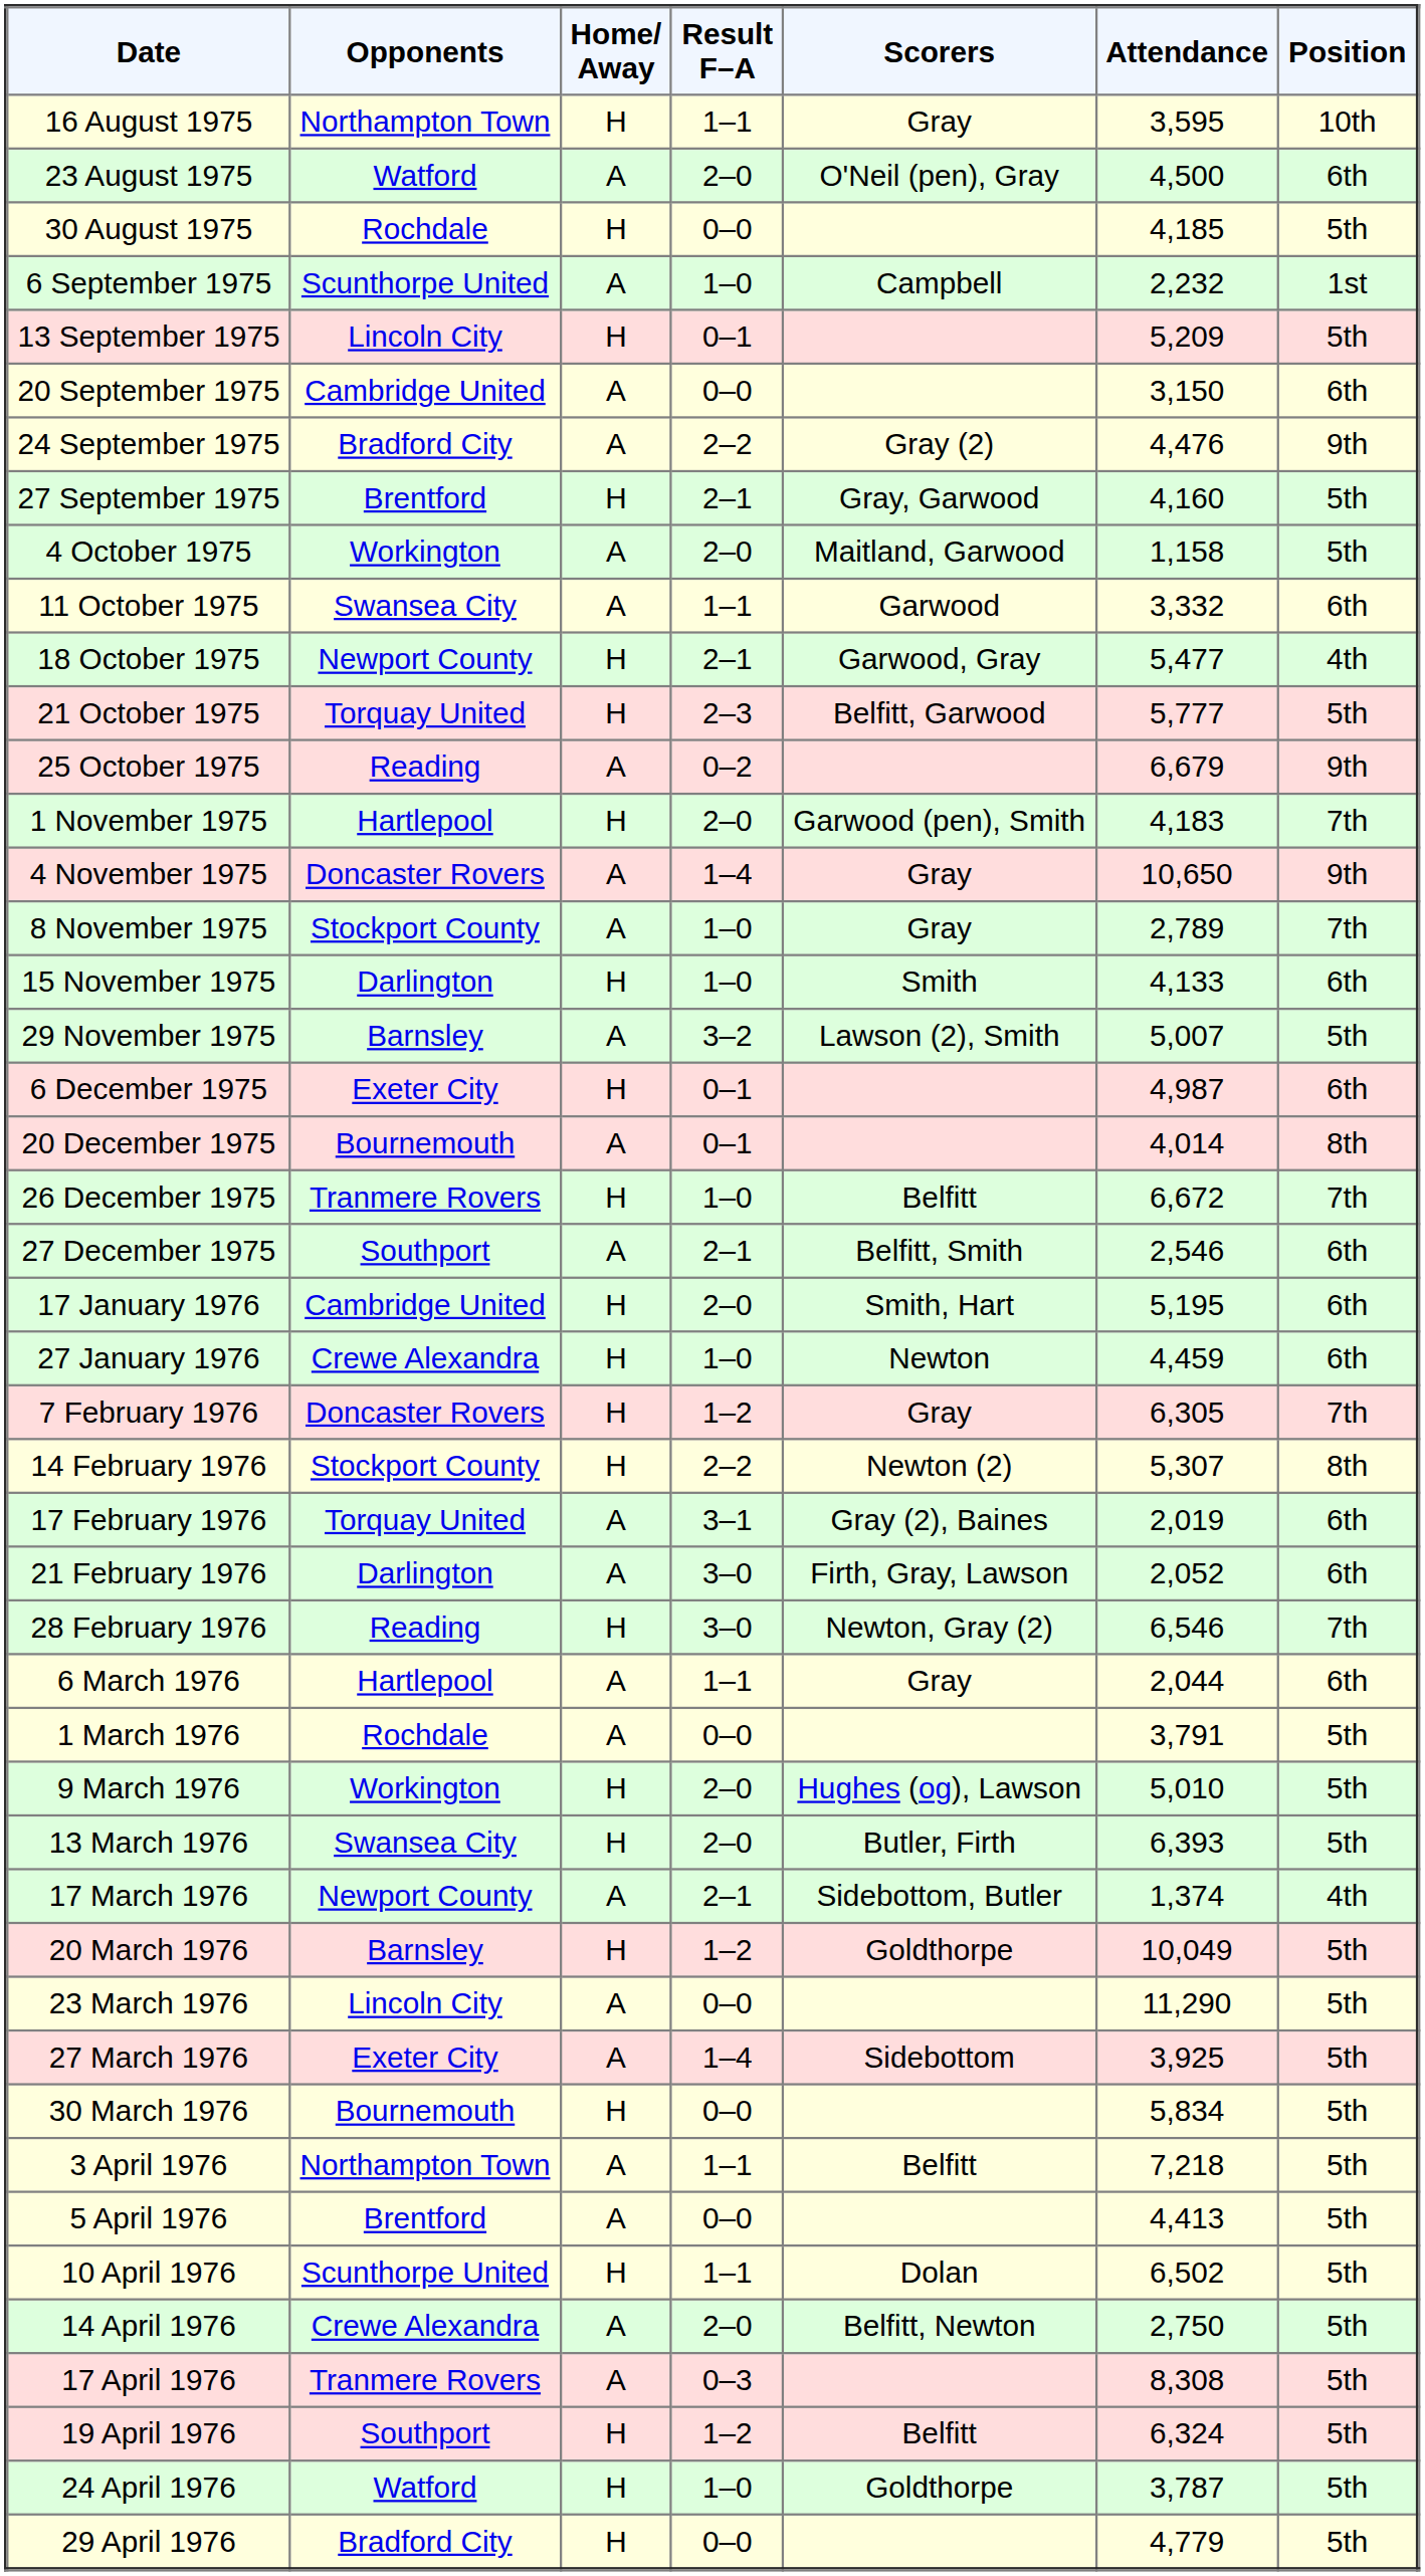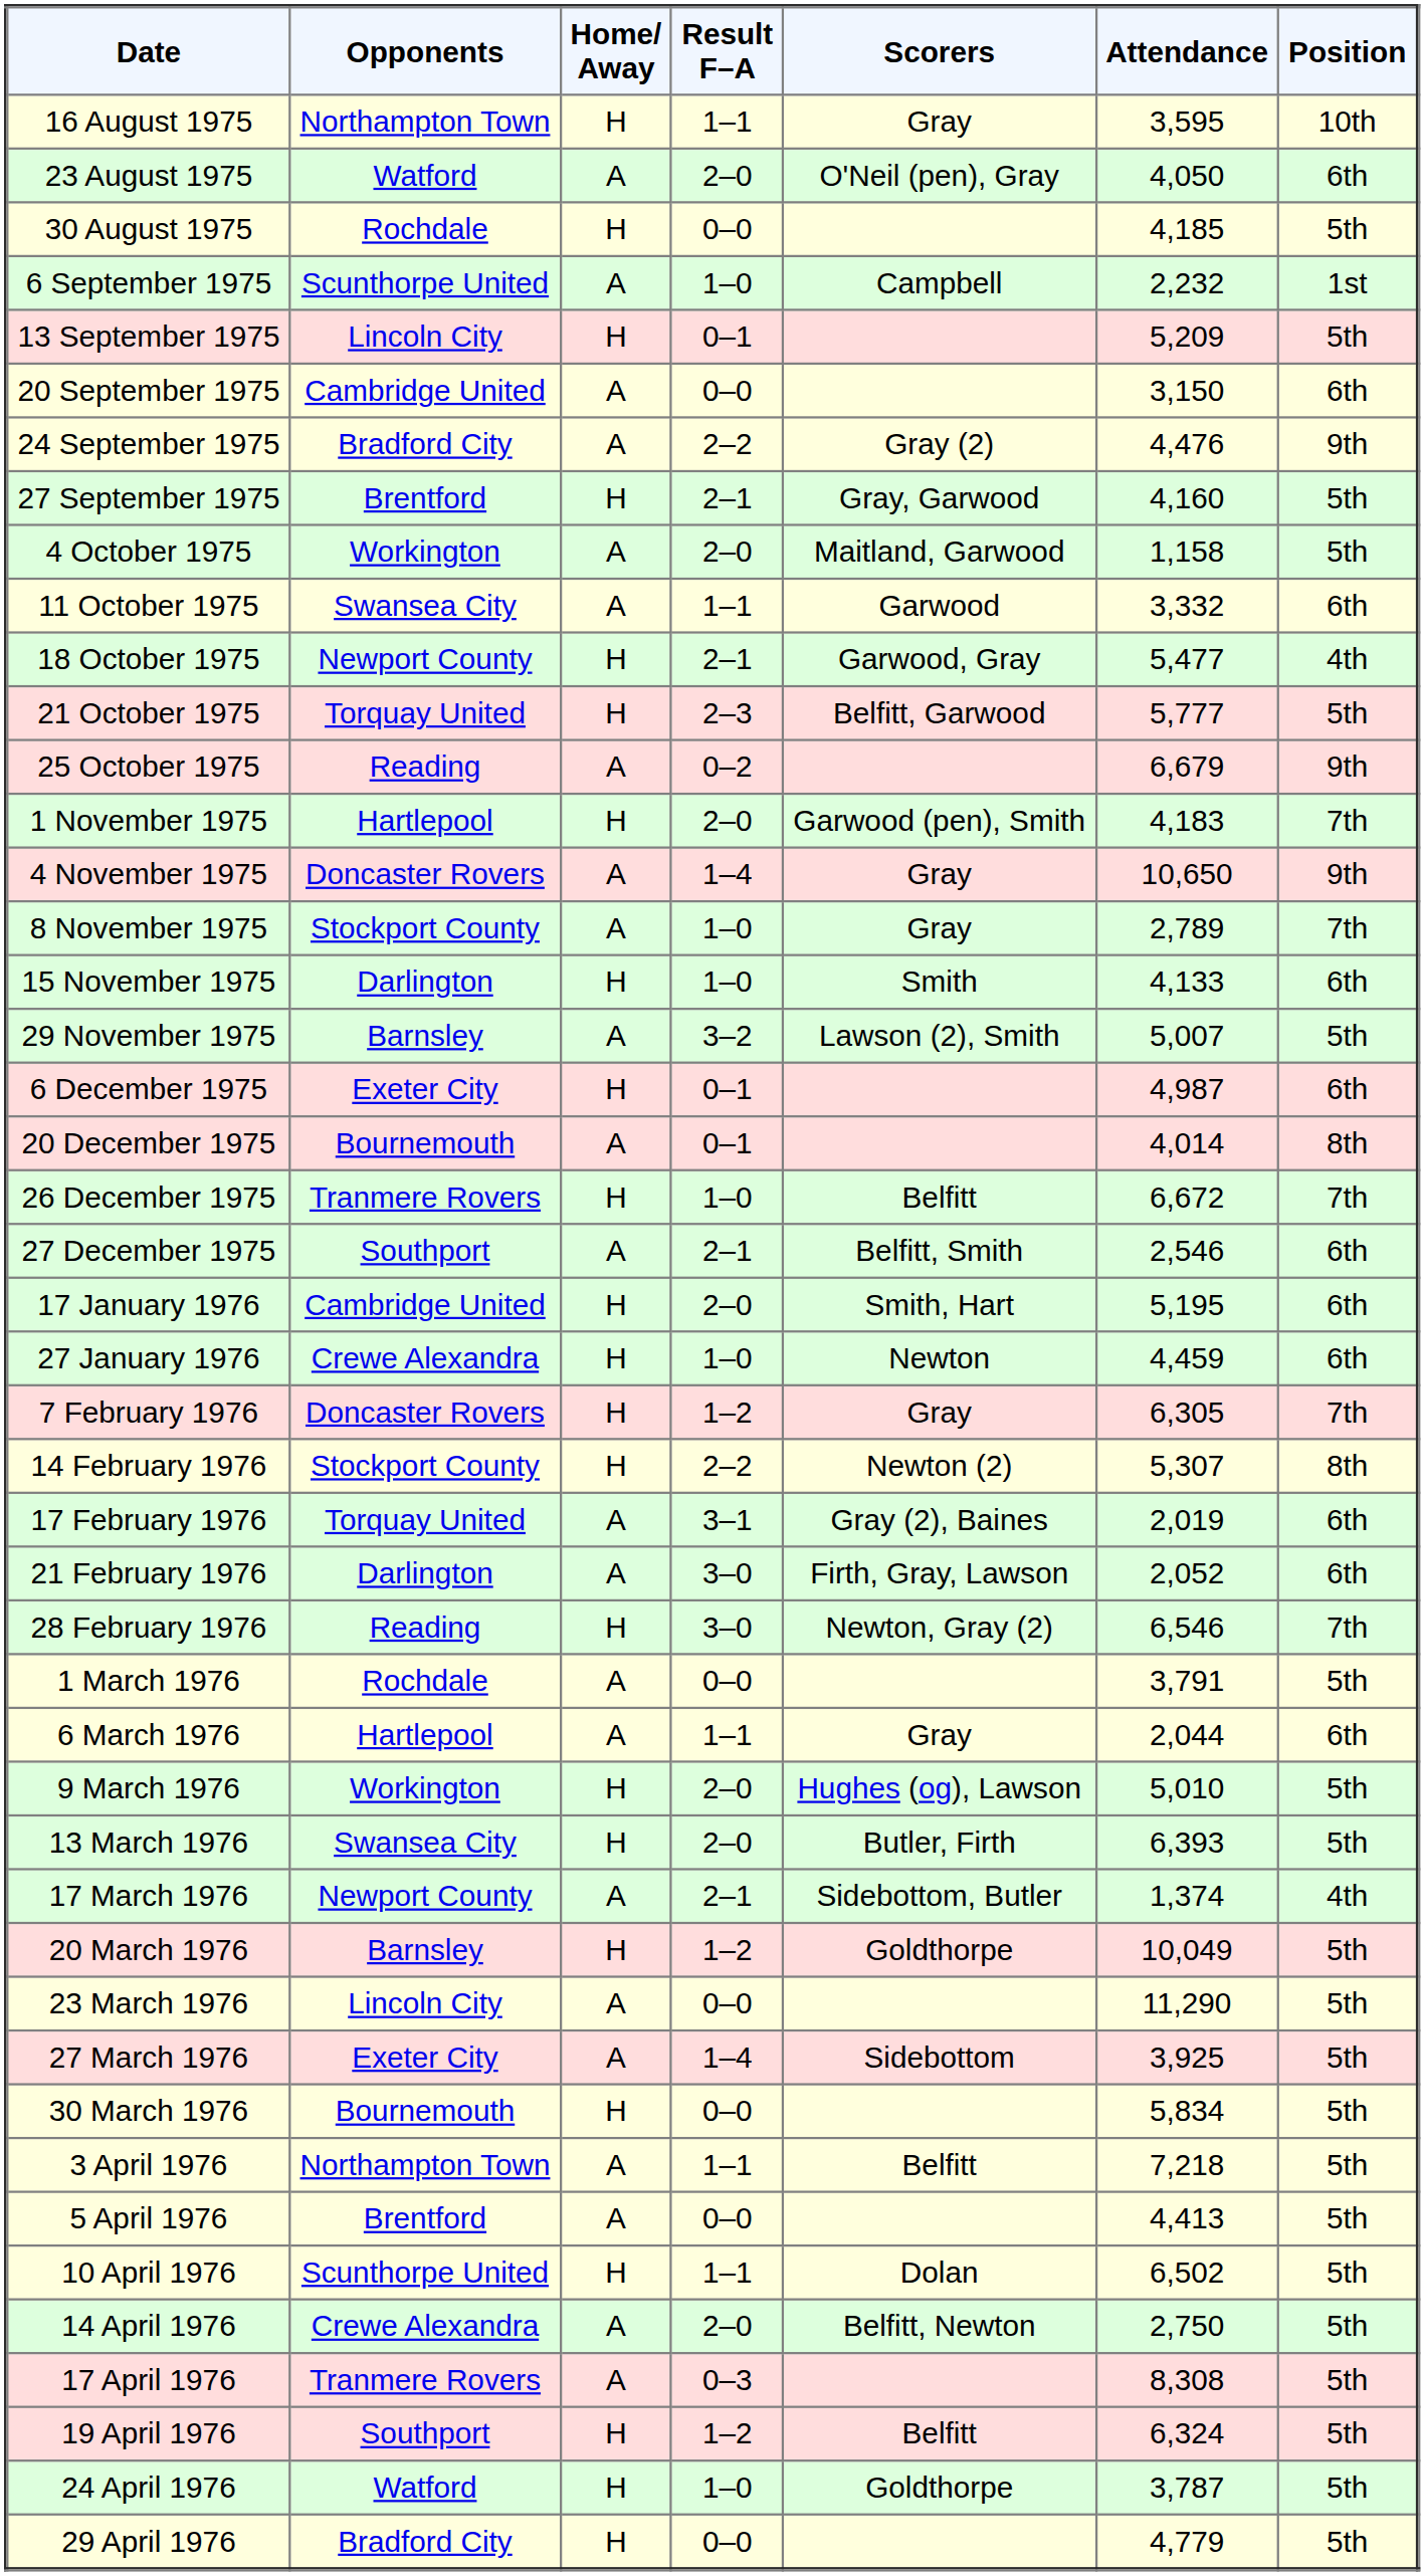23 August 1975 | Attendance: 4,500 -> 4,050
rows swapped: 1 March 1976 <-> 6 March 1976
